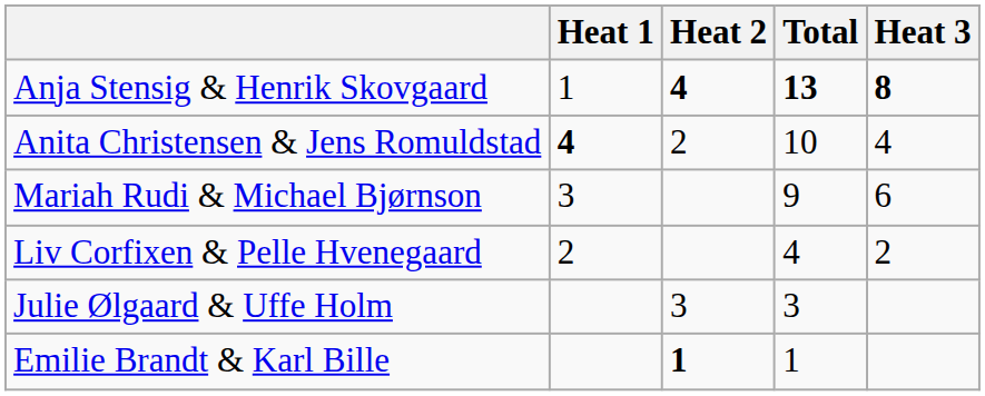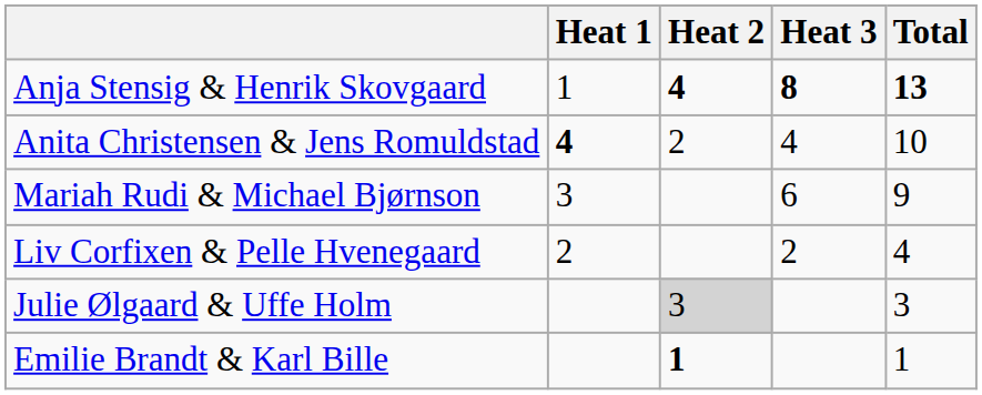columns swapped: Heat 3 <-> Total
Julie Ølgaard & Uffe Holm | Heat 2: no background -> lightgrey background
